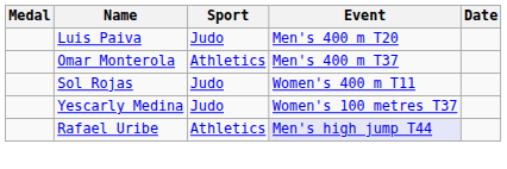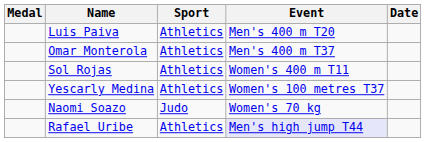Luis Paiva | Sport: Judo -> Athletics
Sol Rojas | Sport: Judo -> Athletics
Yescarly Medina | Sport: Judo -> Athletics
+ row: Naomi Soazo | Judo | Women's 70 kg
